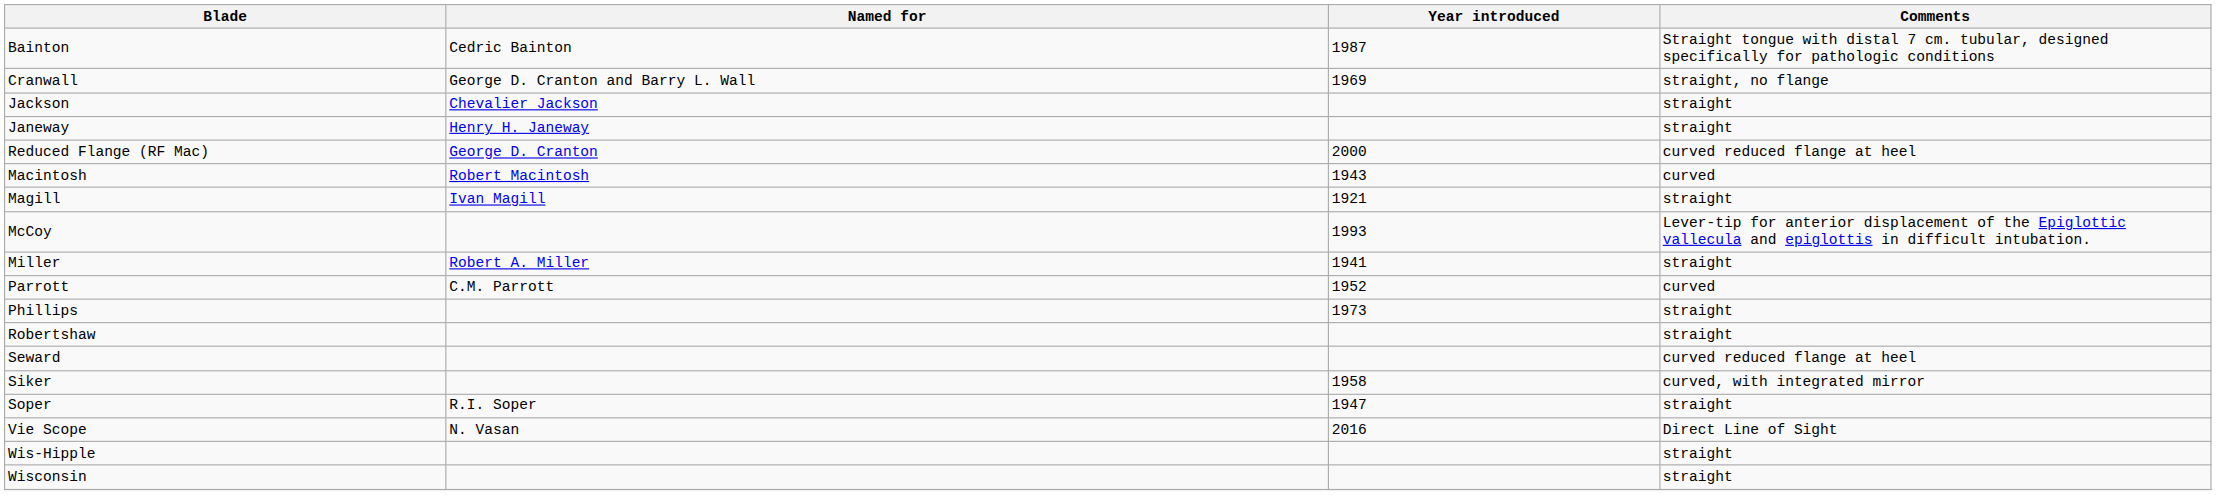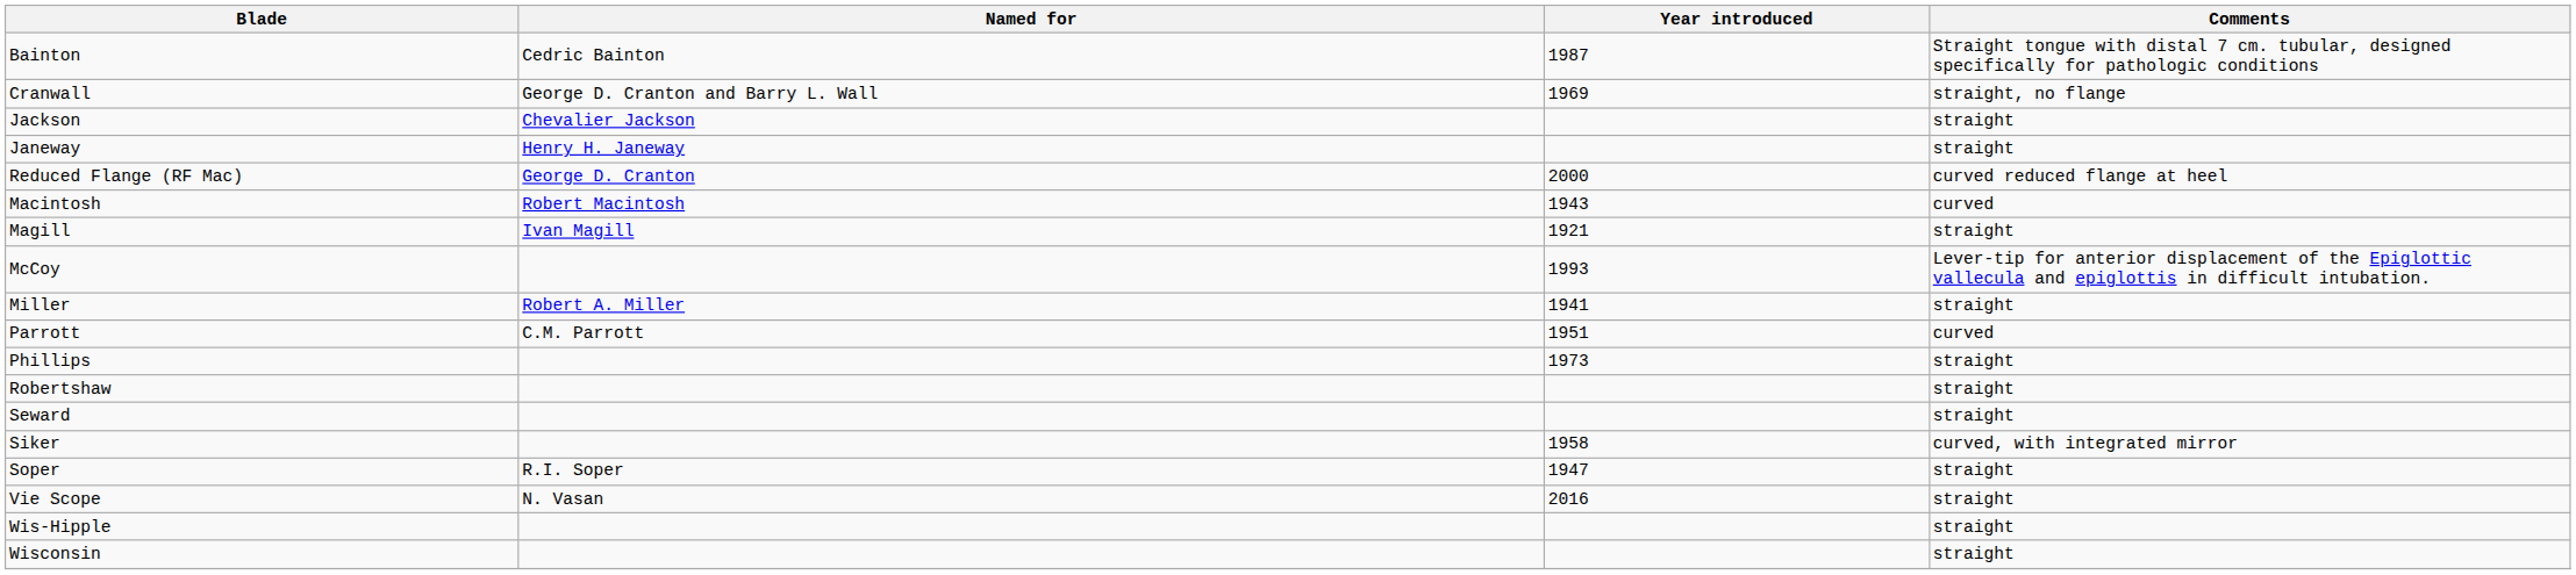Parrott | Year introduced: 1952 -> 1951
Seward | Comments: curved reduced flange at heel -> straight
Vie Scope | Comments: Direct Line of Sight -> straight
